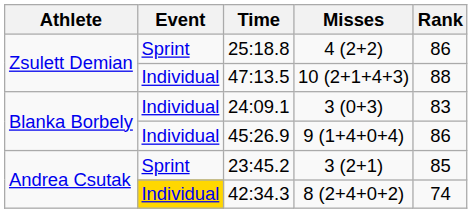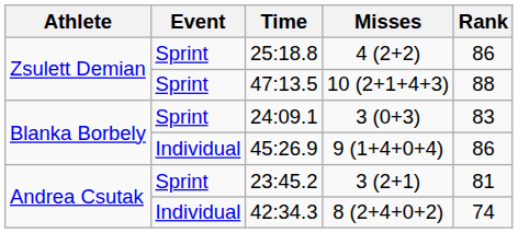47:13.5 | Event: Individual -> Sprint
24:09.1 | Event: Individual -> Sprint
23:45.2 | Rank: 85 -> 81
42:34.3 | Event: gold background -> no background
